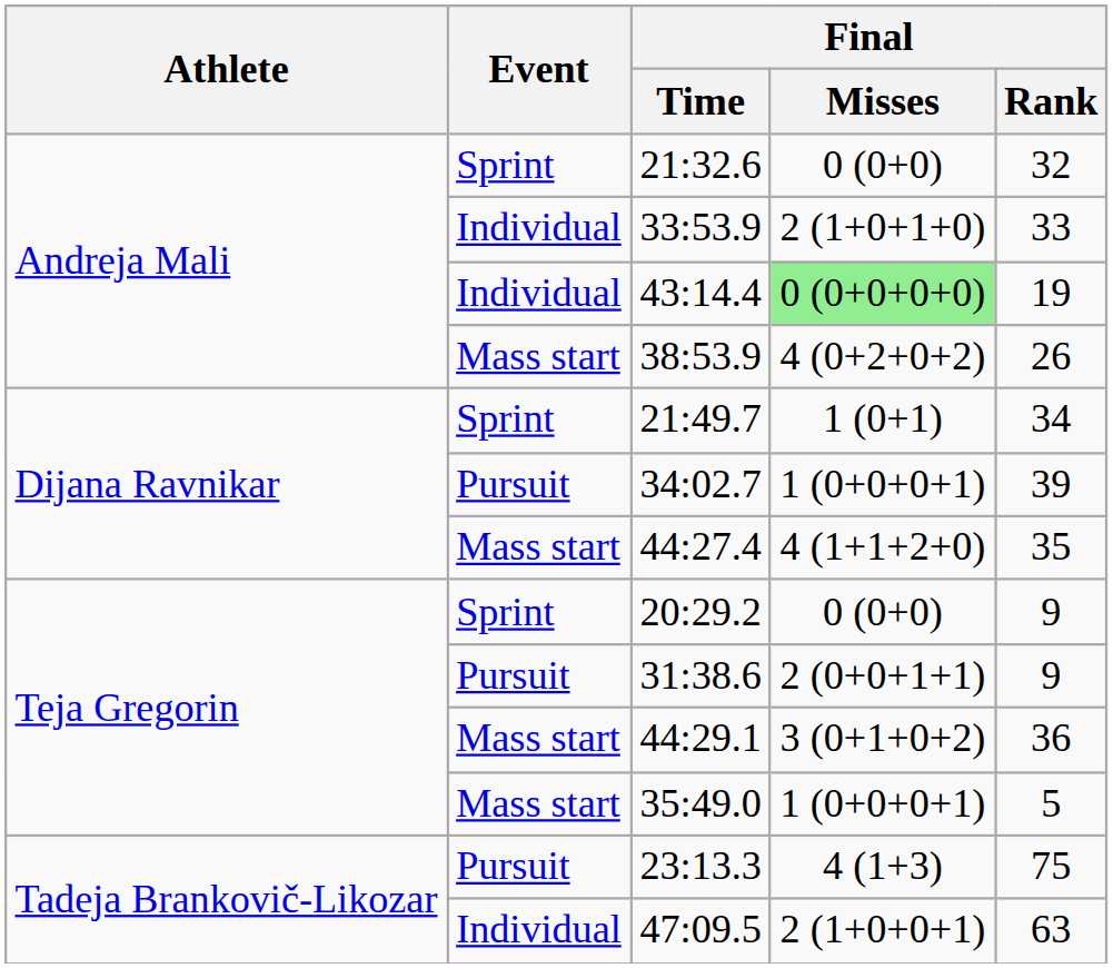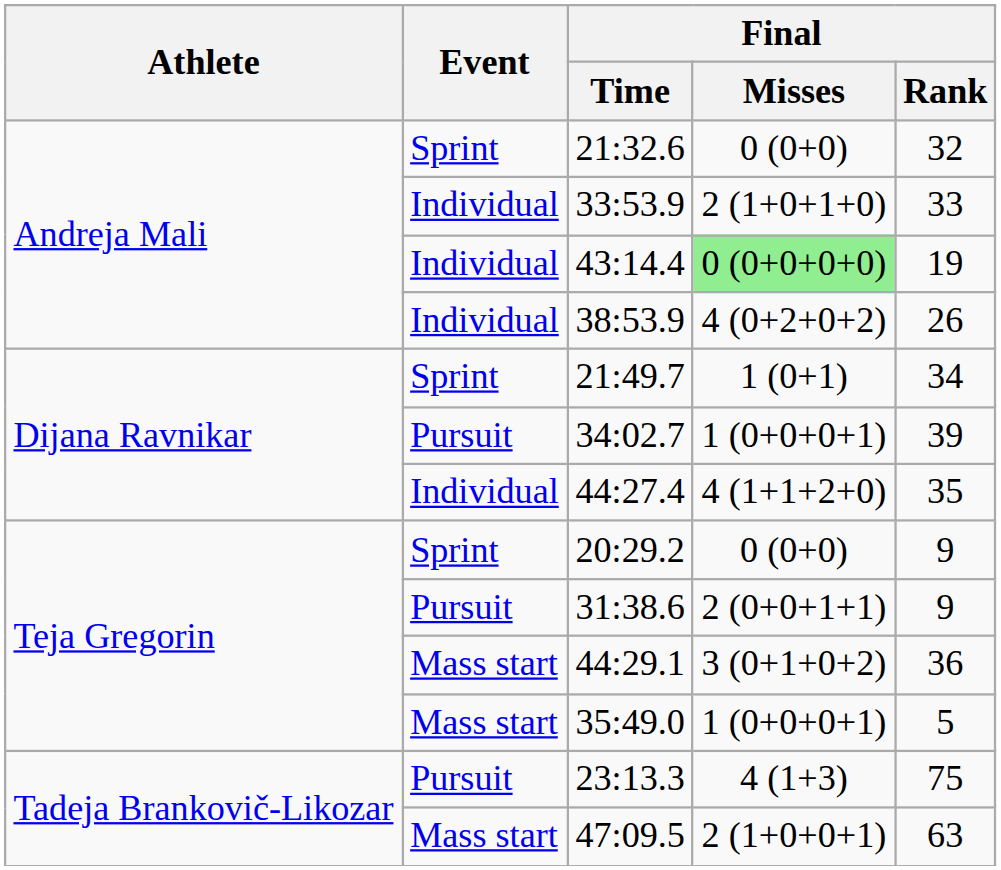38:53.9 | Event: Mass start -> Individual
44:27.4 | Event: Mass start -> Individual
47:09.5 | Event: Individual -> Mass start
